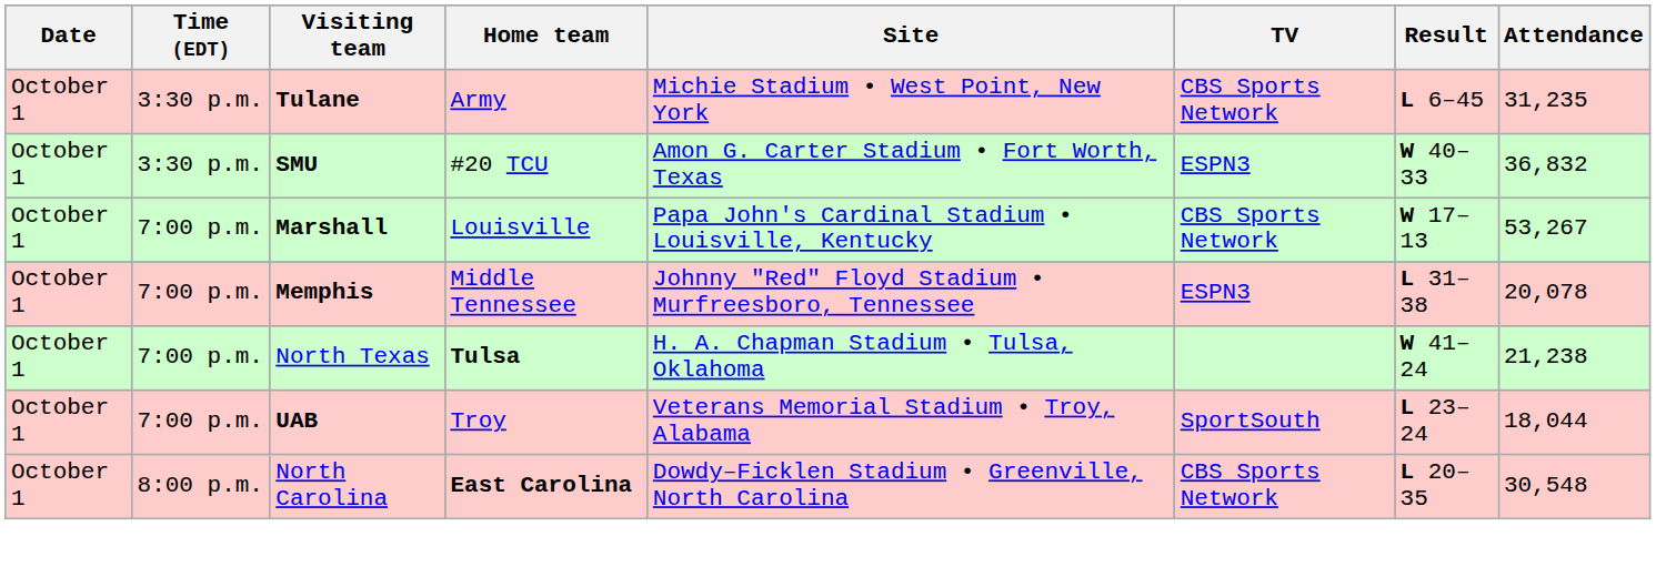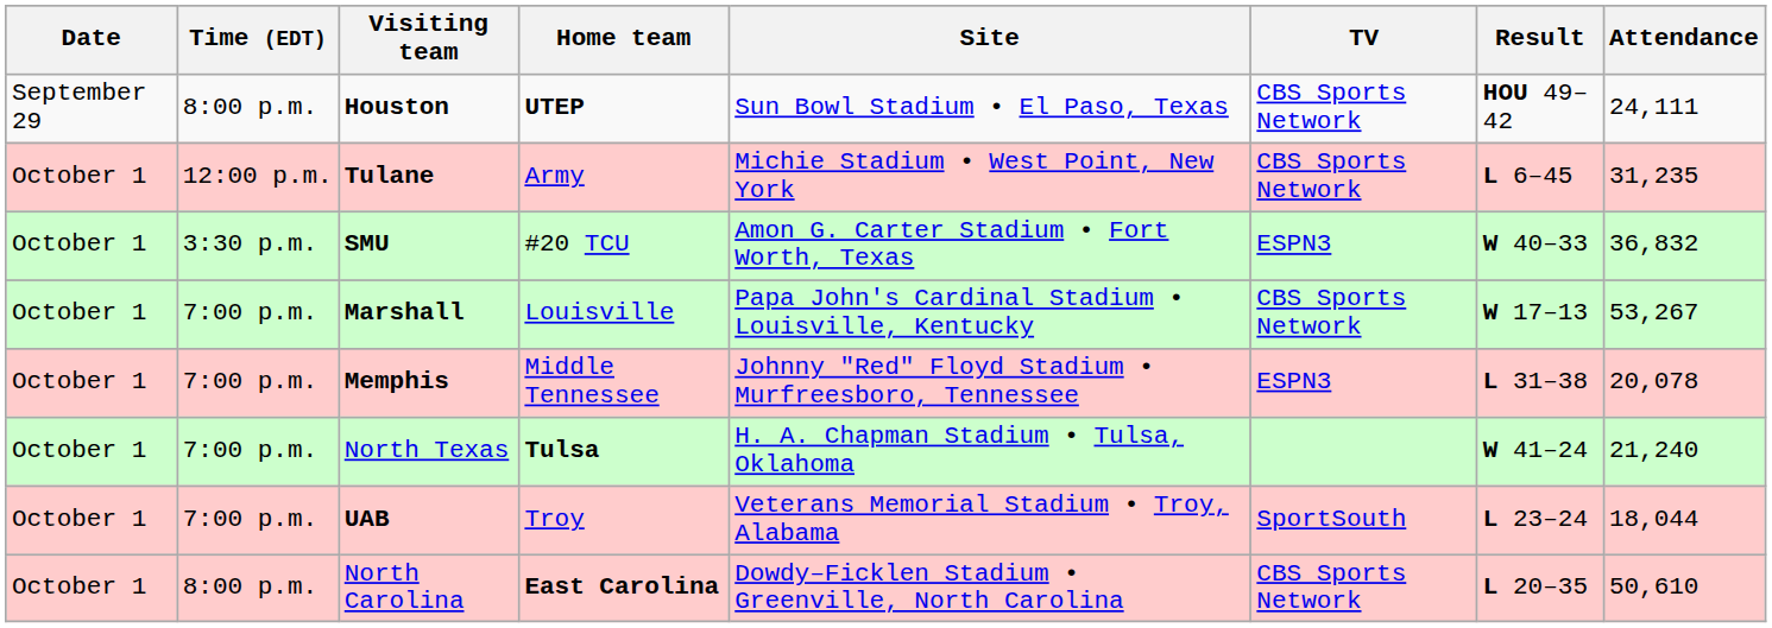+ row: September 29 | 8:00 p.m. | Houston | UTEP | Sun Bowl Stadium • El Paso, Texas | CBS Sports Network | HOU 49–42 | 24,111
Tulane | Time (EDT): 3:30 p.m. -> 12:00 p.m.
North Texas | Attendance: 21,238 -> 21,240
North Carolina | Attendance: 30,548 -> 50,610
